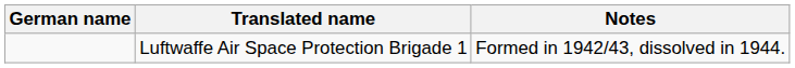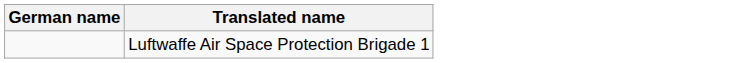- column: Notes | Formed in 1942/43, dissolved in 1944.
